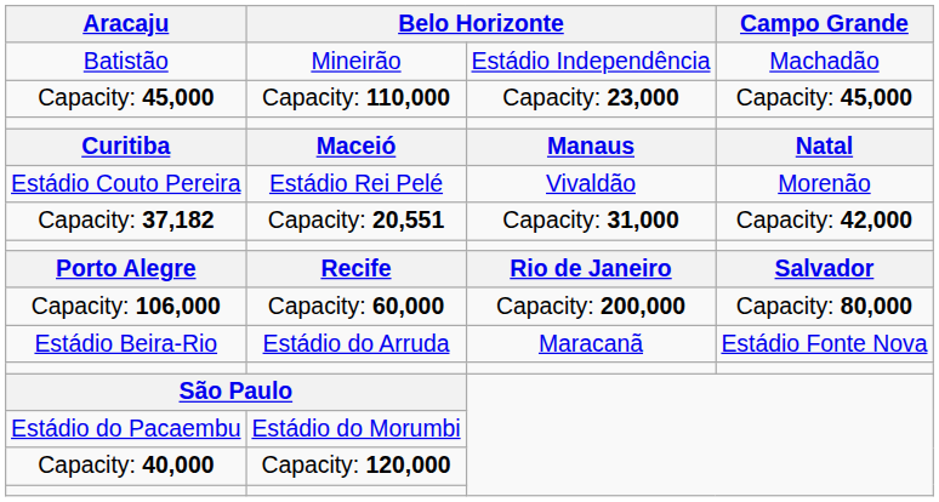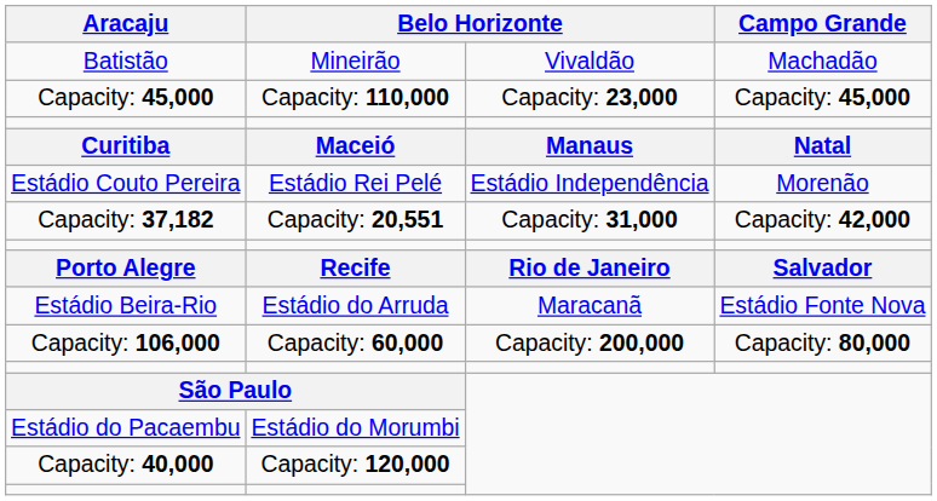Batistão | column 3: Estádio Independência -> Vivaldão
Estádio Couto Pereira | column 3: Vivaldão -> Estádio Independência
rows swapped: Estádio Beira-Rio <-> Capacity: 106,000
